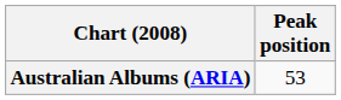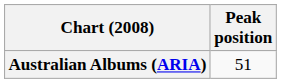Australian Albums (ARIA) | Peak position: 53 -> 51
